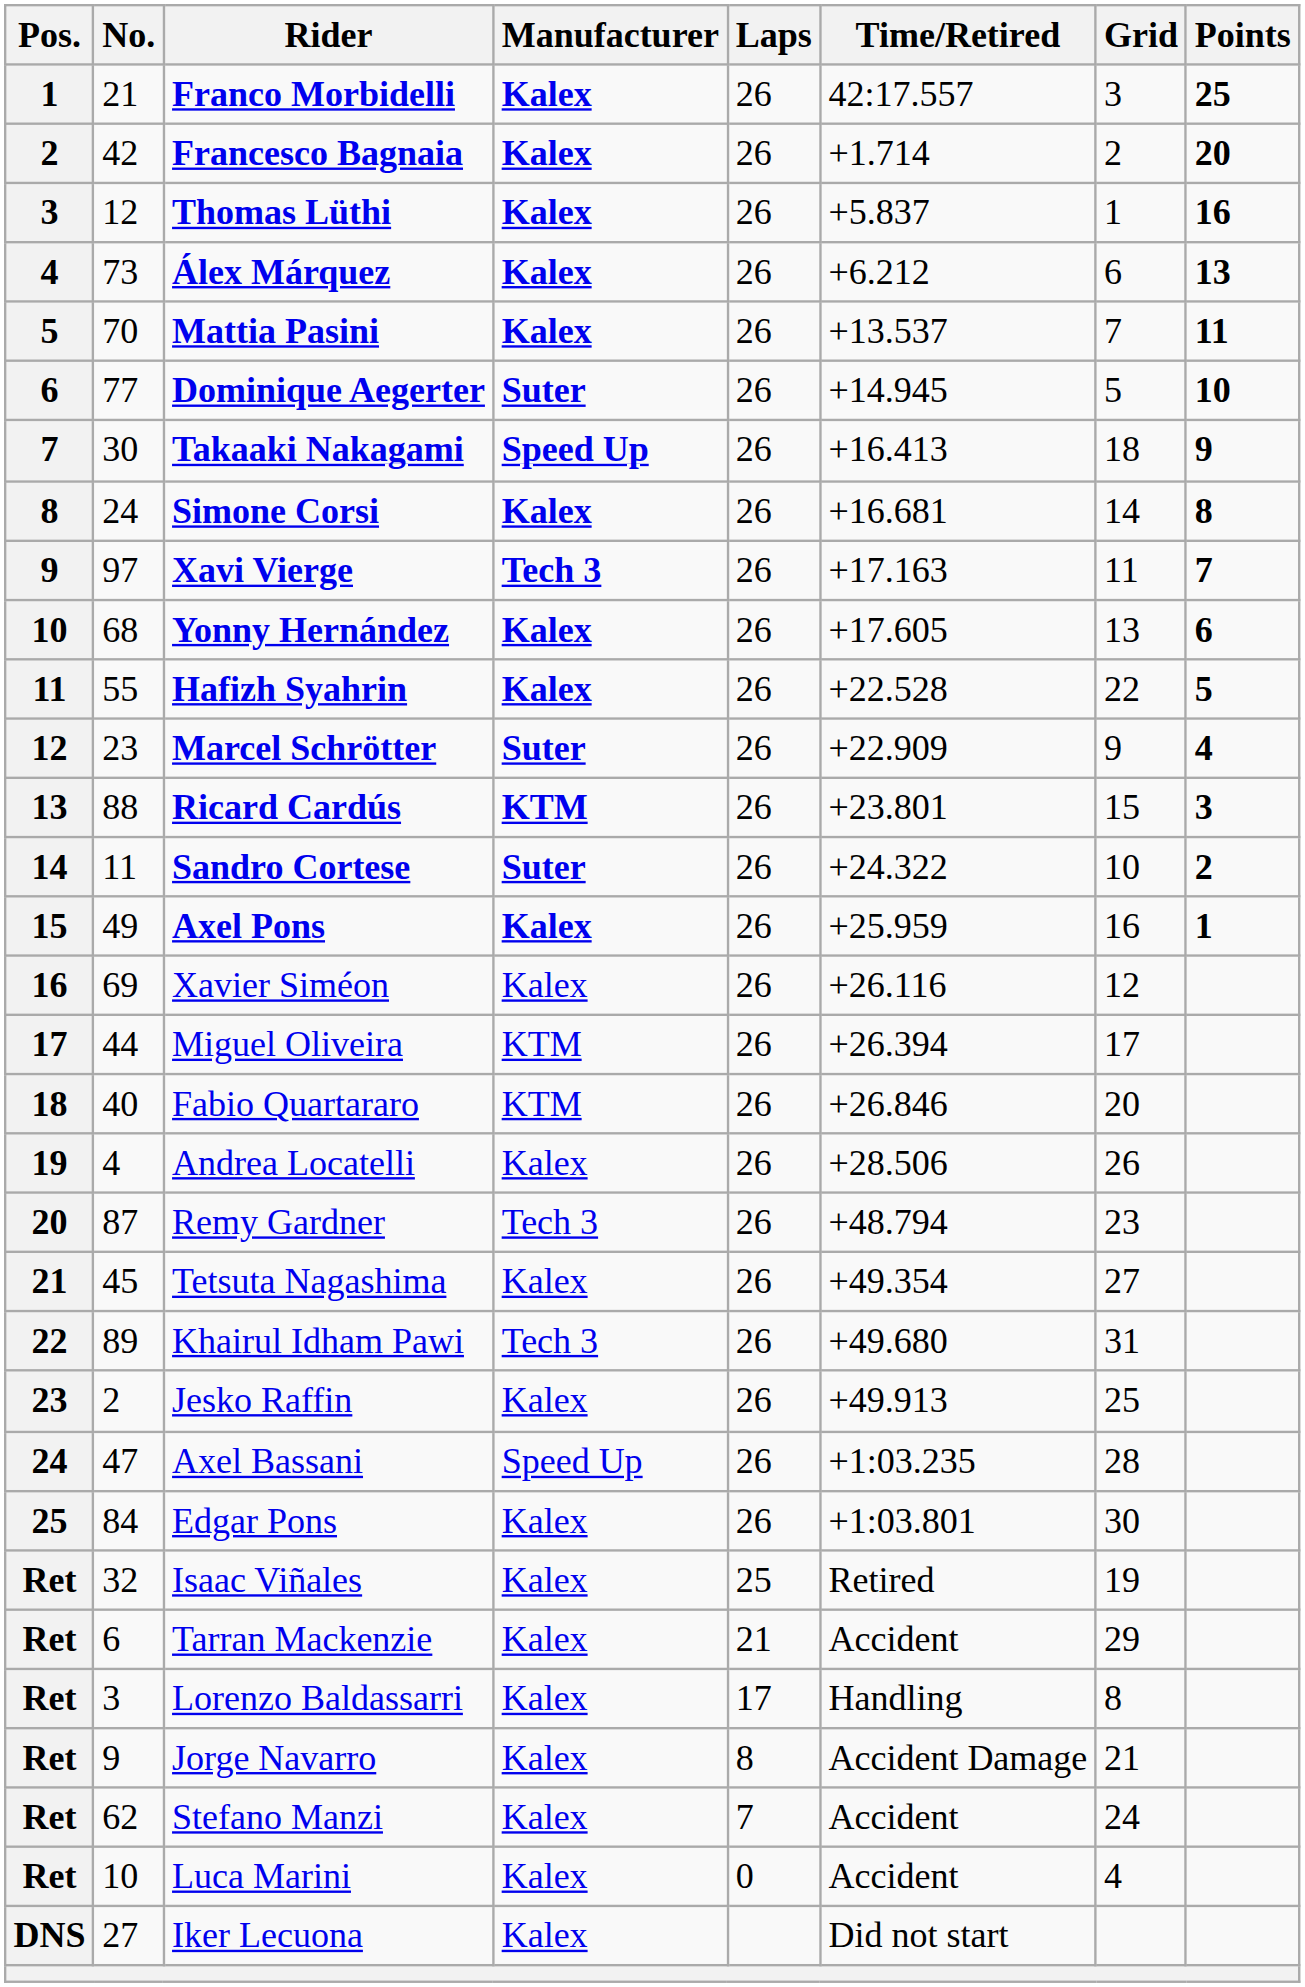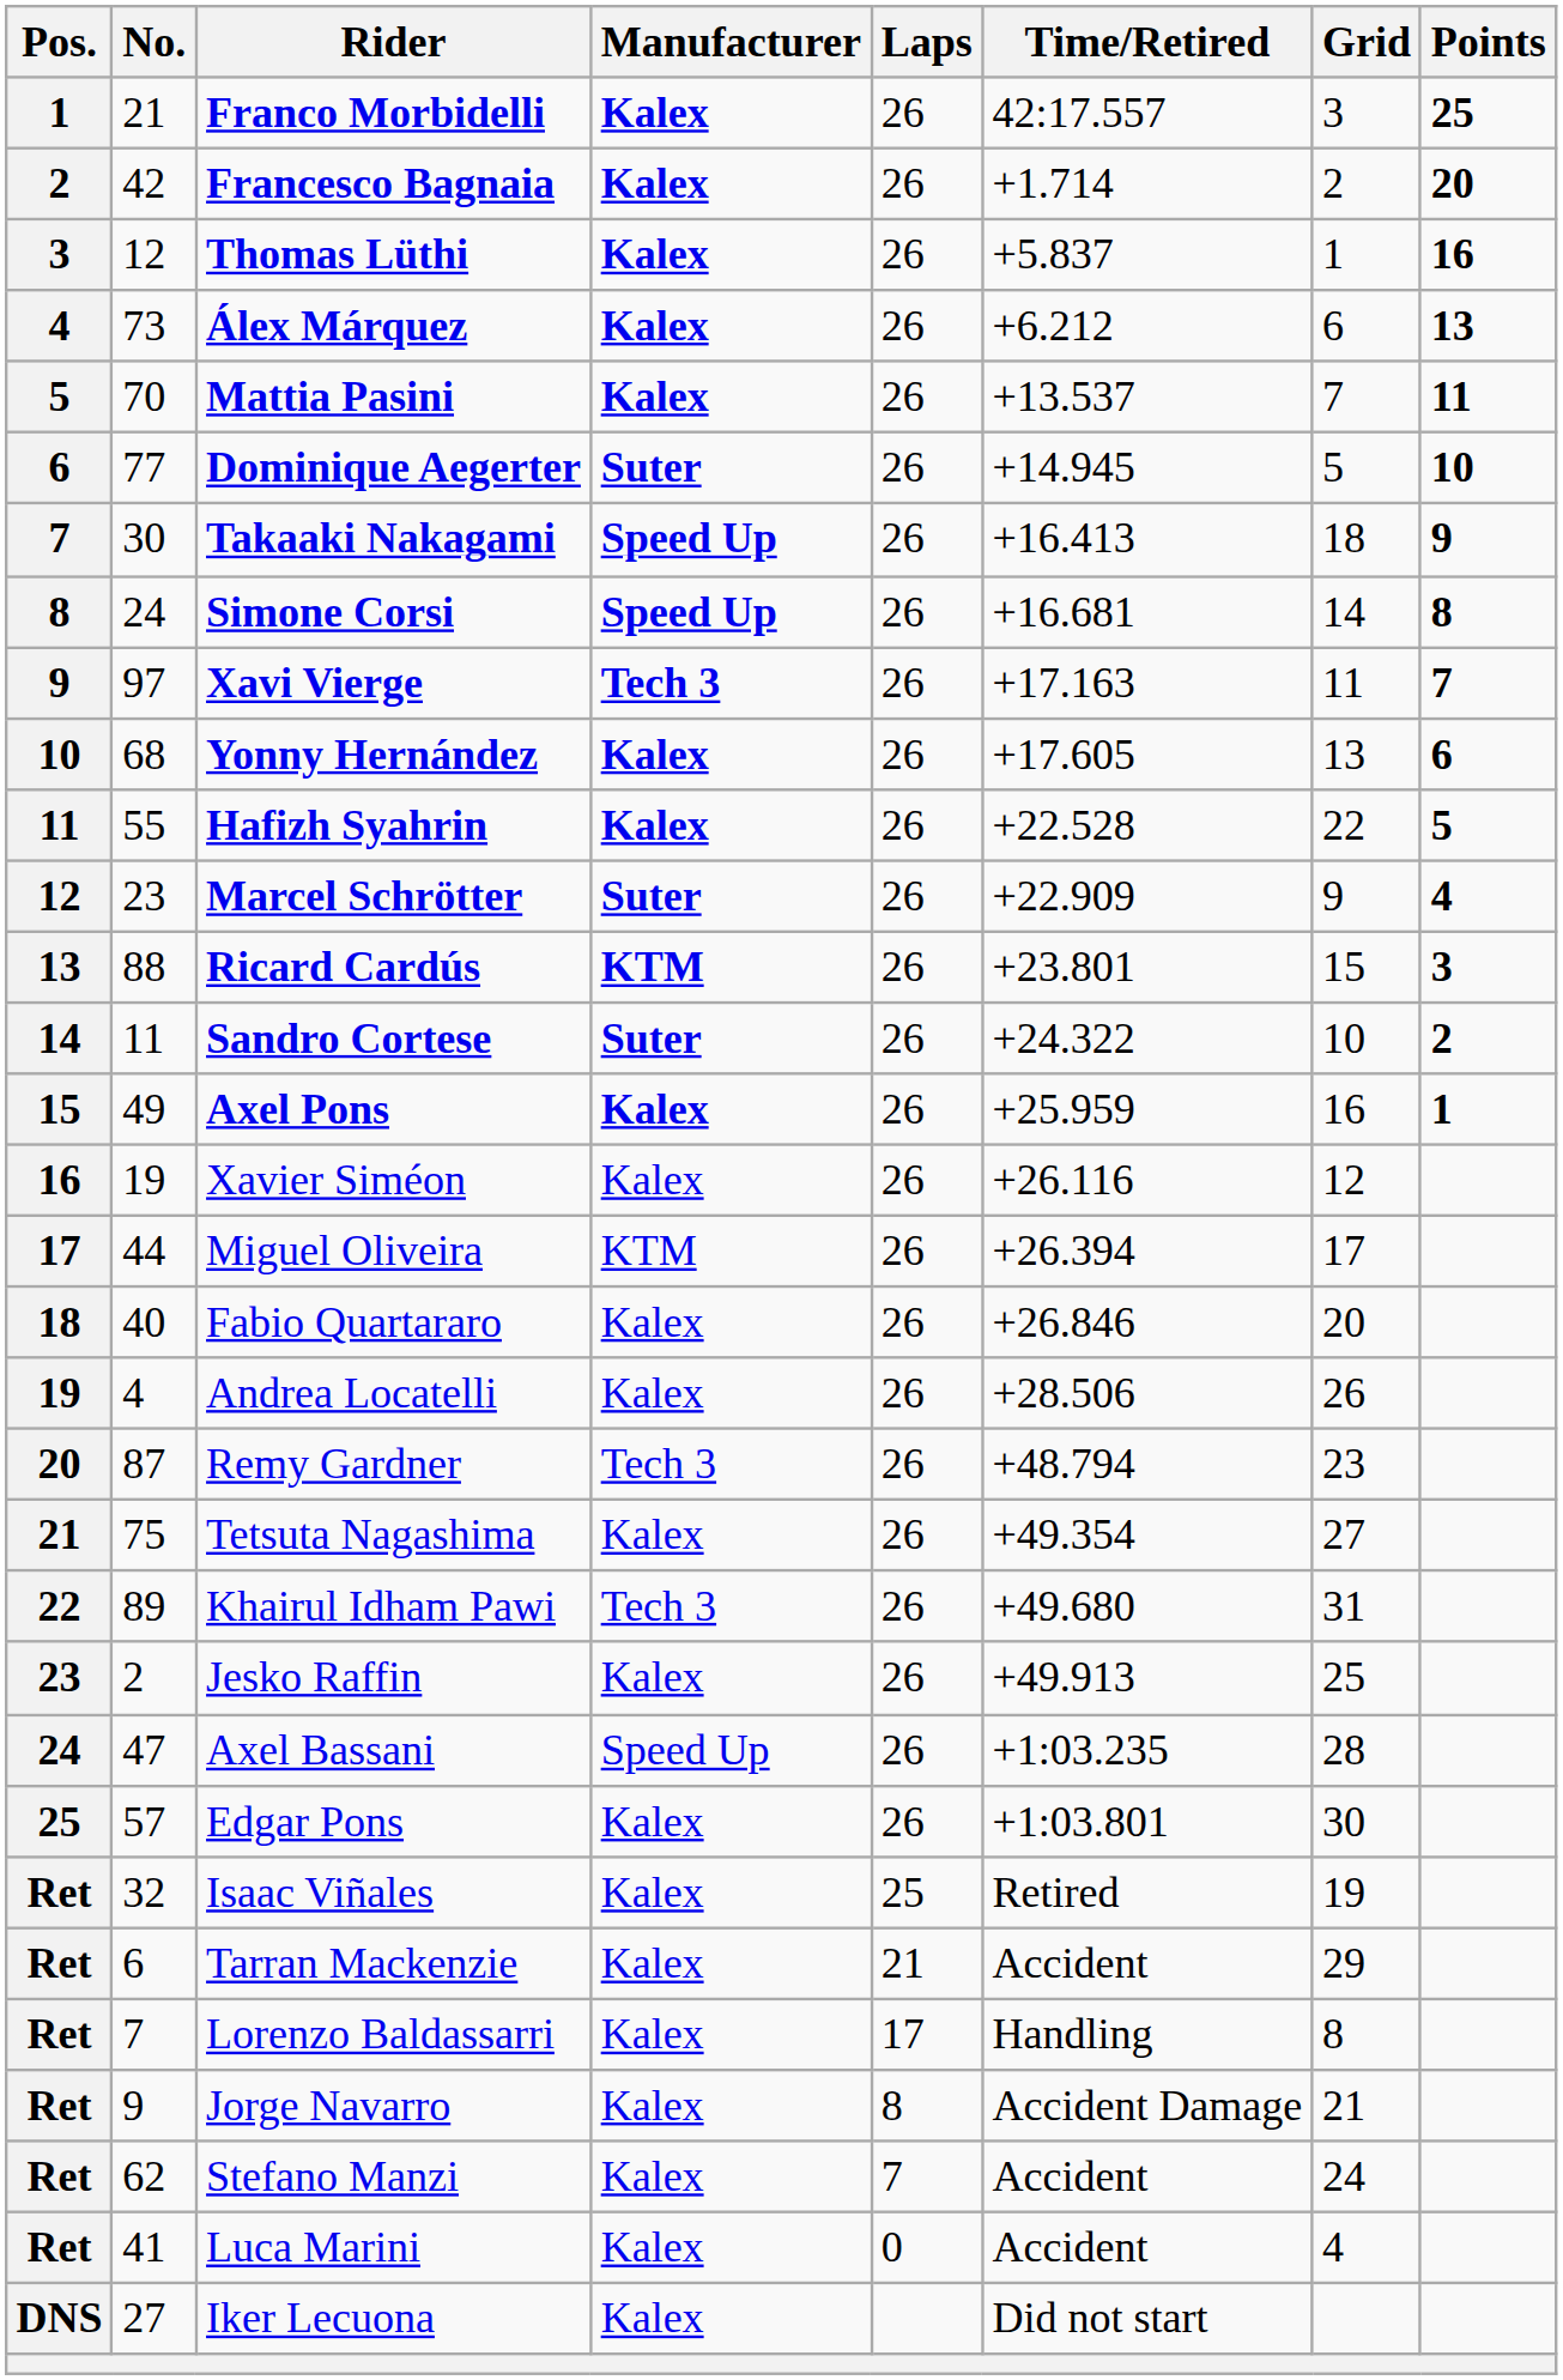Simone Corsi | Manufacturer: Kalex -> Speed Up
Xavier Siméon | No.: 69 -> 19
Fabio Quartararo | Manufacturer: KTM -> Kalex
Tetsuta Nagashima | No.: 45 -> 75
Edgar Pons | No.: 84 -> 57
Lorenzo Baldassarri | No.: 3 -> 7
Luca Marini | No.: 10 -> 41
